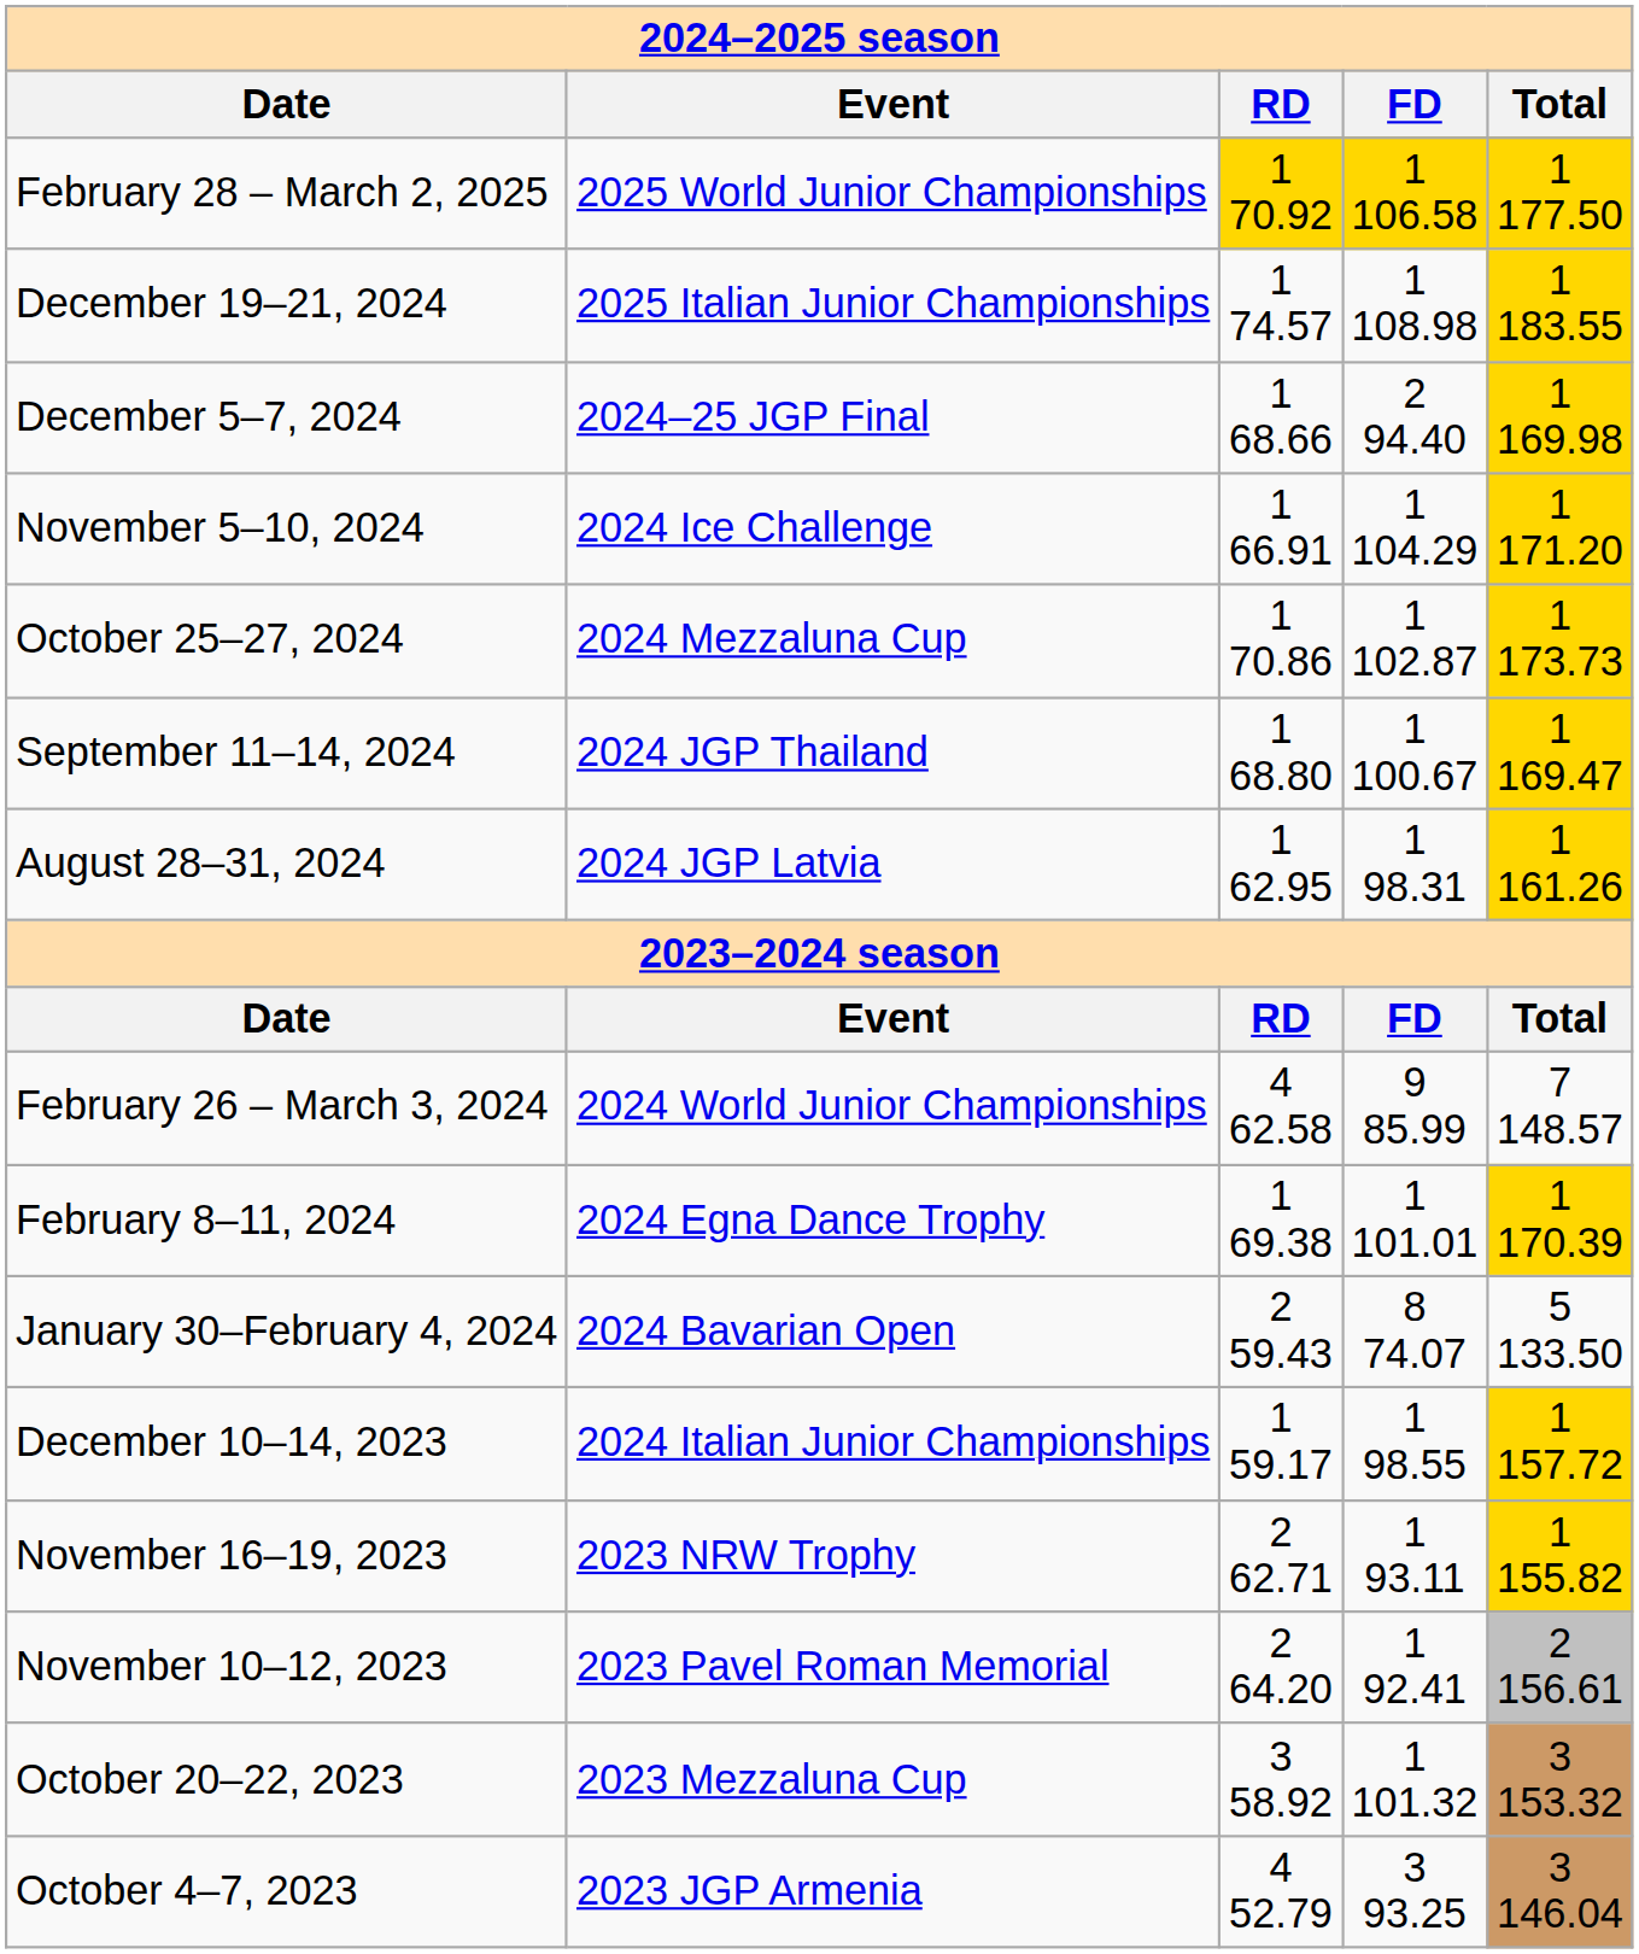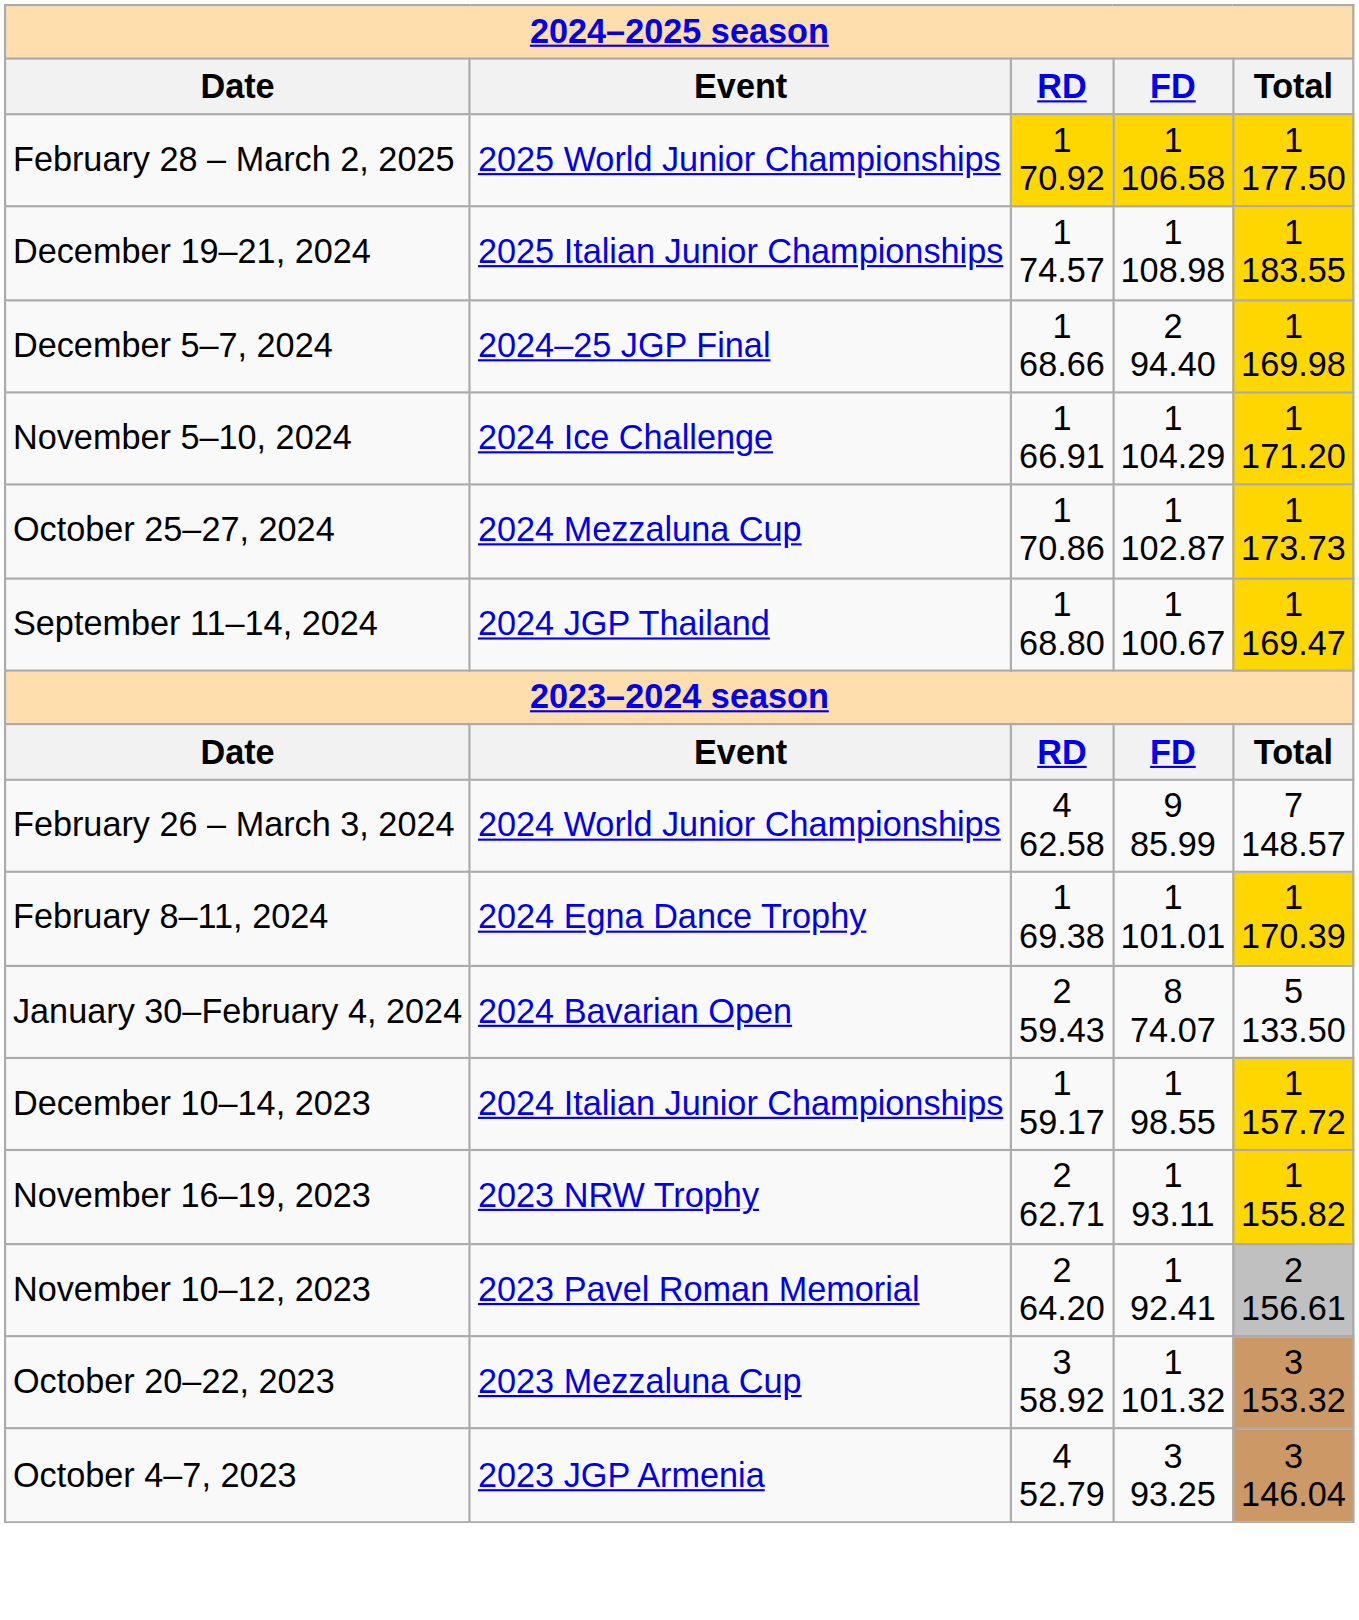- row: August 28–31, 2024 | 2024 JGP Latvia | 1 62.95 | 1 98.31 | 1 161.26
